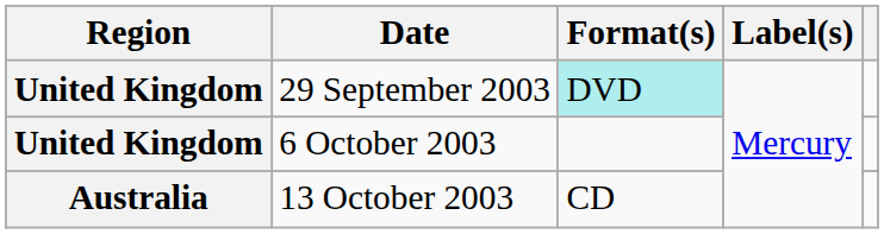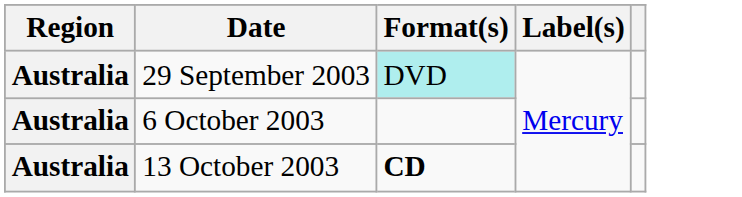29 September 2003 | Region: United Kingdom -> Australia
6 October 2003 | Region: United Kingdom -> Australia
13 October 2003 | Format(s): normal -> bold
